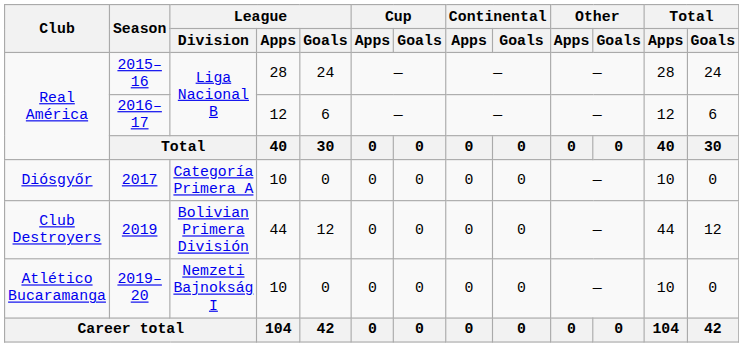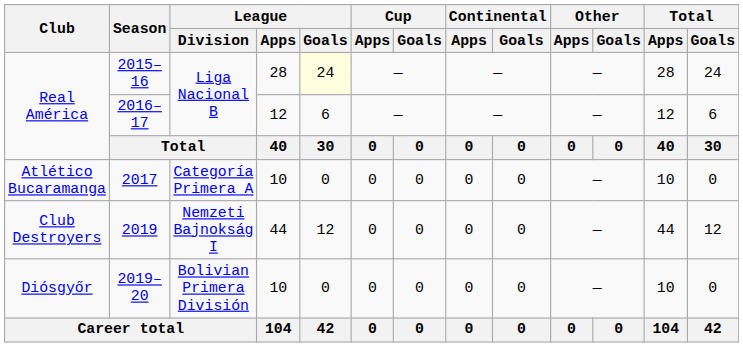2015–16 | League / Goals: no background -> lightyellow background
2017 | Club: Diósgyőr -> Atlético Bucaramanga
2019 | League / Division: Bolivian Primera División -> Nemzeti Bajnokság I
2019–20 | Club: Atlético Bucaramanga -> Diósgyőr
2019–20 | League / Division: Nemzeti Bajnokság I -> Bolivian Primera División
